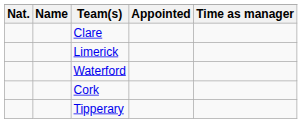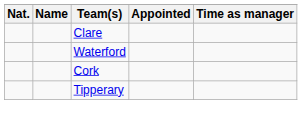- row: Limerick
